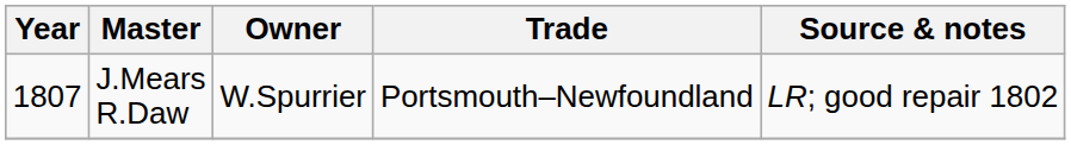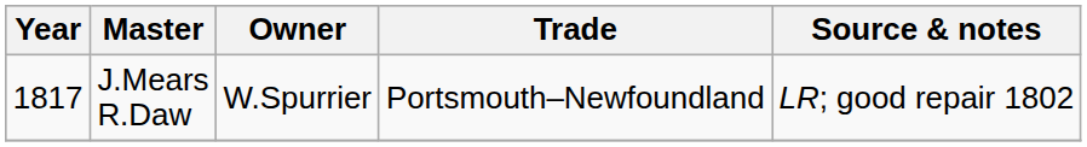J.Mears R.Daw | Year: 1807 -> 1817
